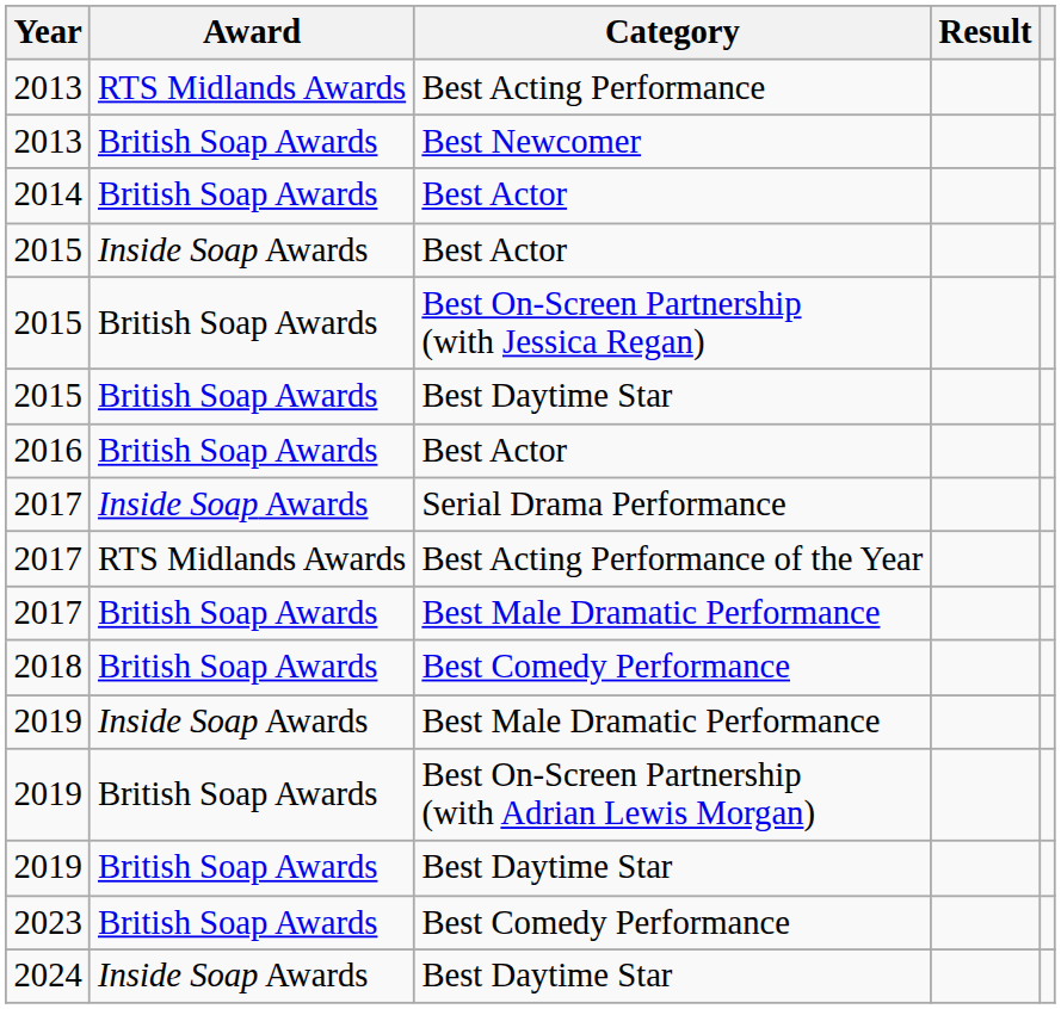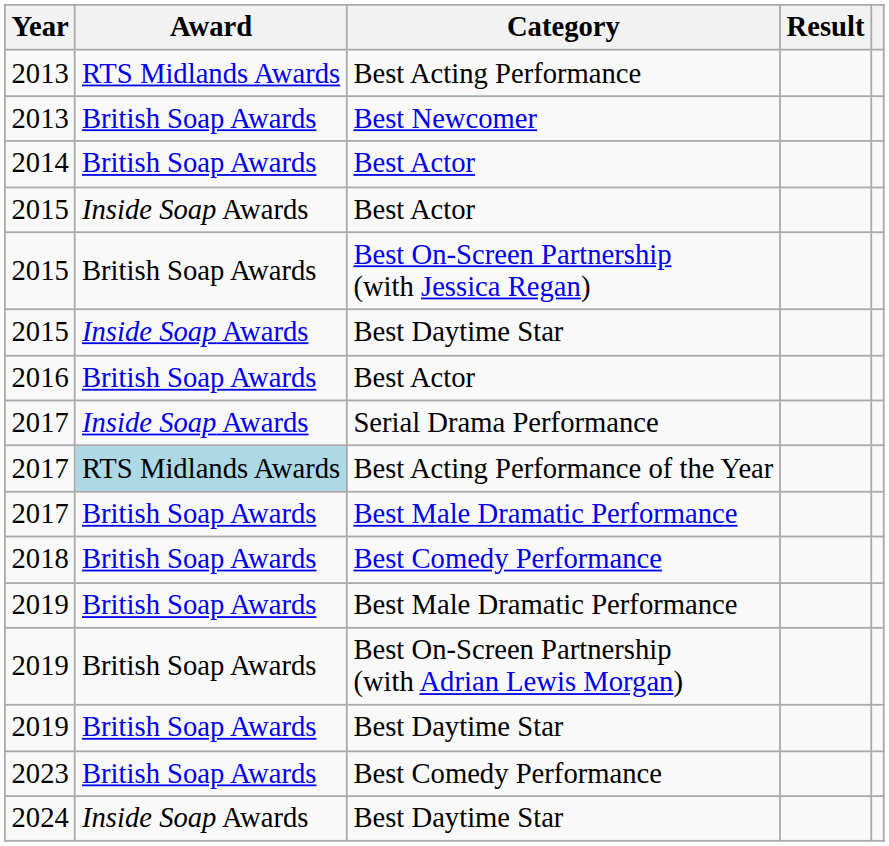2015 / Best Daytime Star | Award: British Soap Awards -> Inside Soap Awards
Best Acting Performance of the Year | Award: no background -> lightblue background
2019 / Best Male Dramatic Performance | Award: Inside Soap Awards -> British Soap Awards
